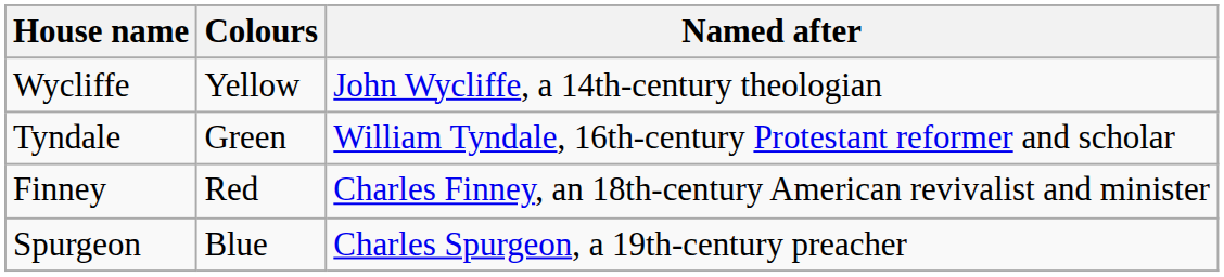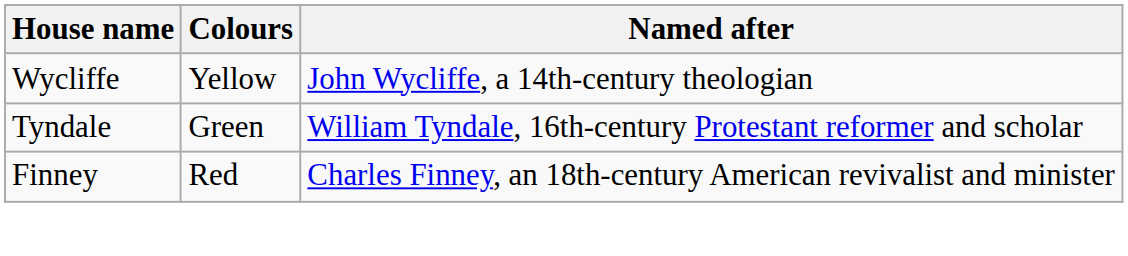- row: Spurgeon | Blue | Charles Spurgeon, a 19th-century preacher
